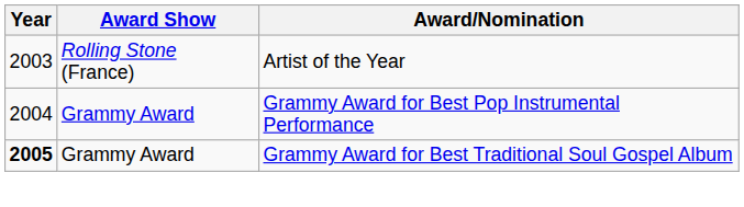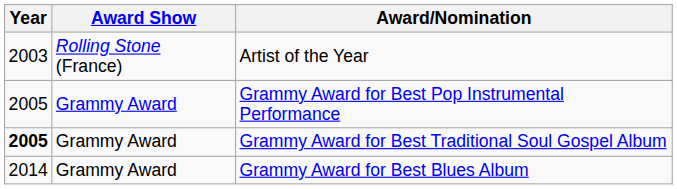Grammy Award for Best Pop Instrumental Performance | Year: 2004 -> 2005
+ row: 2014 | Grammy Award | Grammy Award for Best Blues Album
